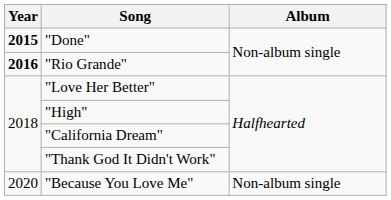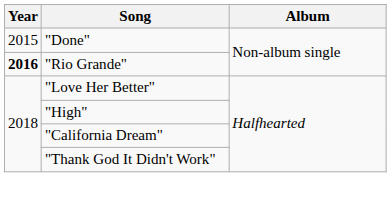"Done" | Year: bold -> normal
- row: 2020 | "Because You Love Me" | Non-album single
